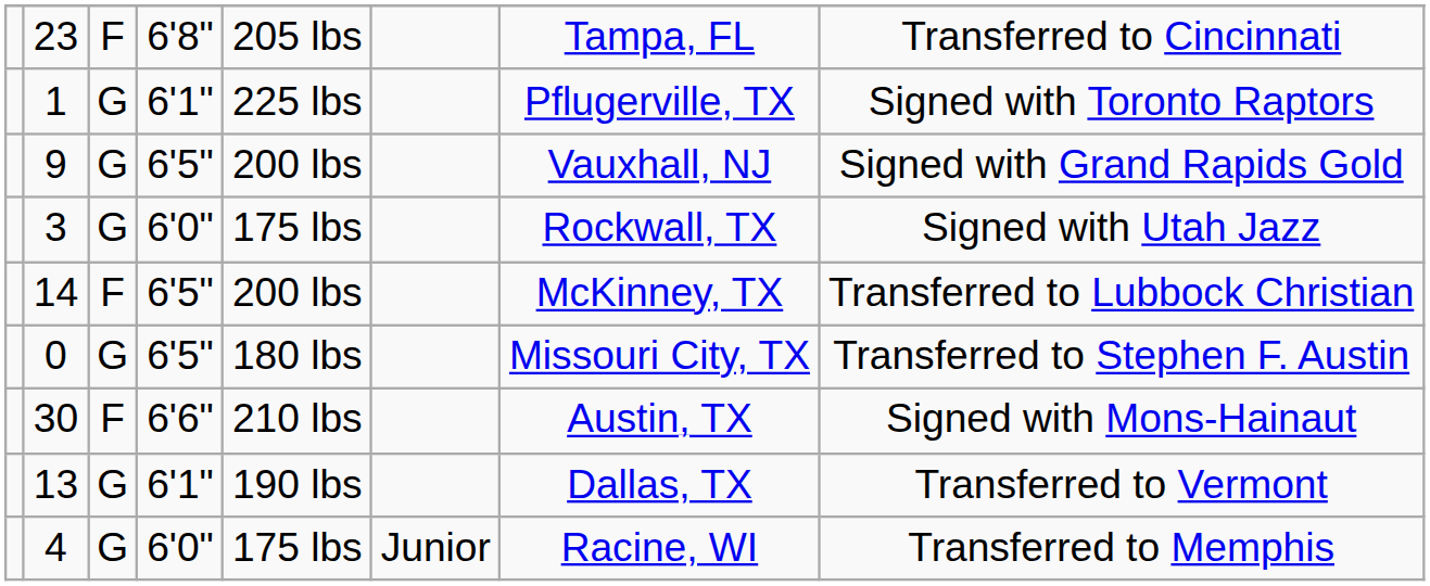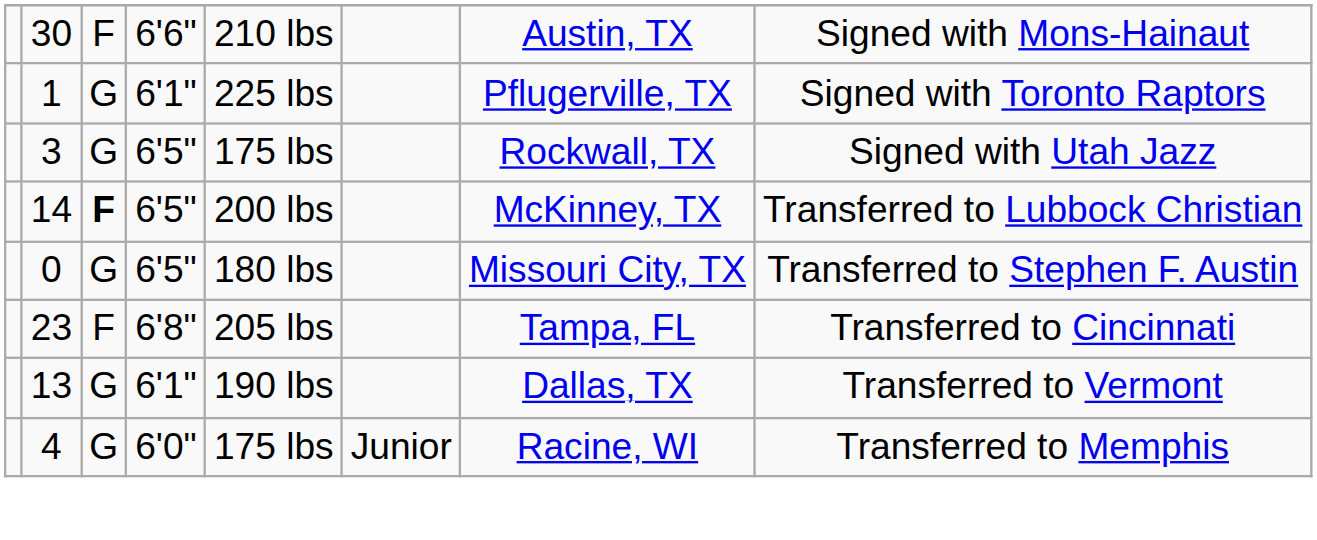rows swapped: 30 <-> 23
- row: 9 | G | 6'5" | 200 lbs | Vauxhall, NJ | Signed with Grand Rapids Gold
3 | column 4: 6'0" -> 6'5"
14 | column 3: normal -> bold
